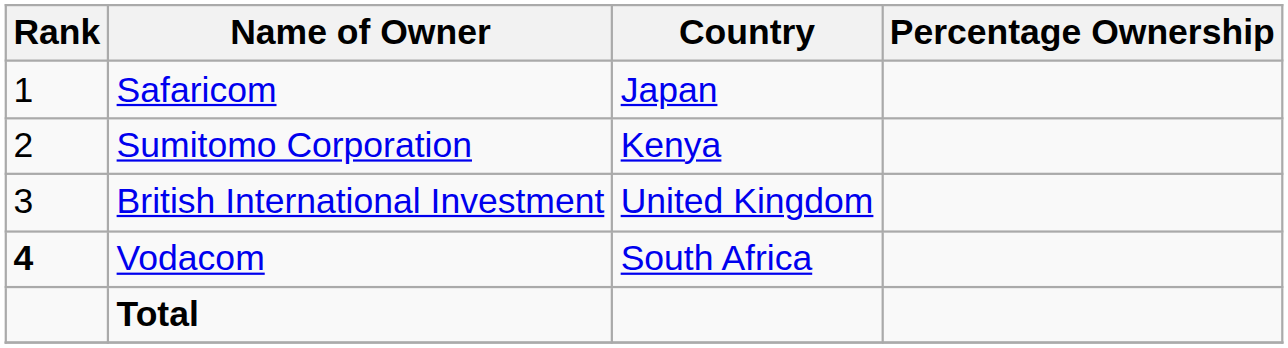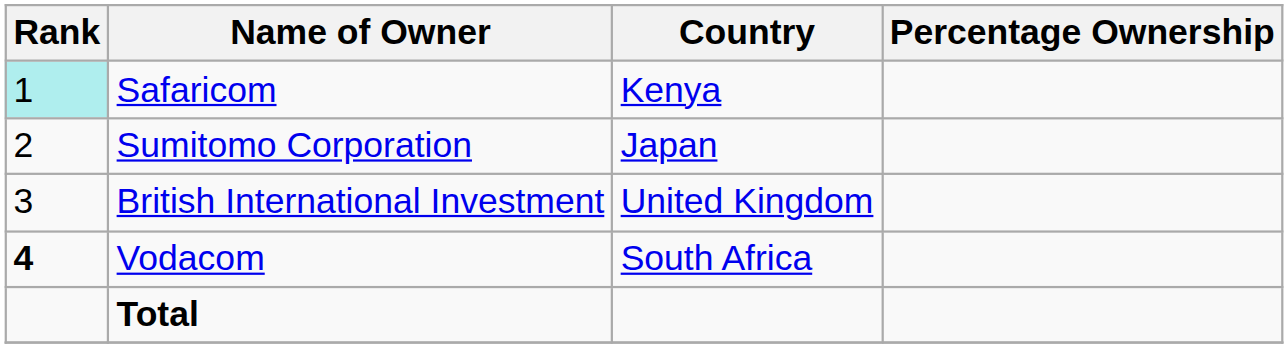Safaricom | Rank: no background -> paleturquoise background
Safaricom | Country: Japan -> Kenya
Sumitomo Corporation | Country: Kenya -> Japan
